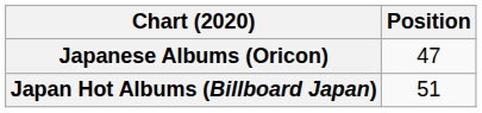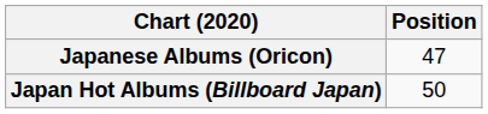Japan Hot Albums (Billboard Japan) | Position: 51 -> 50
